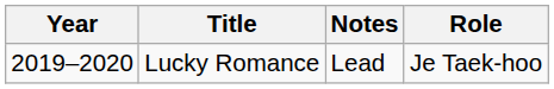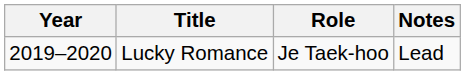columns swapped: Role <-> Notes
